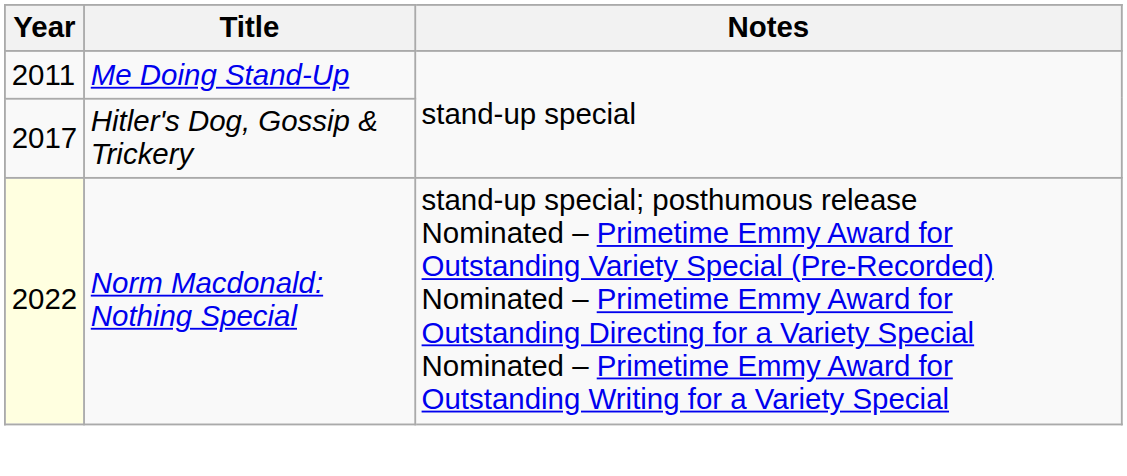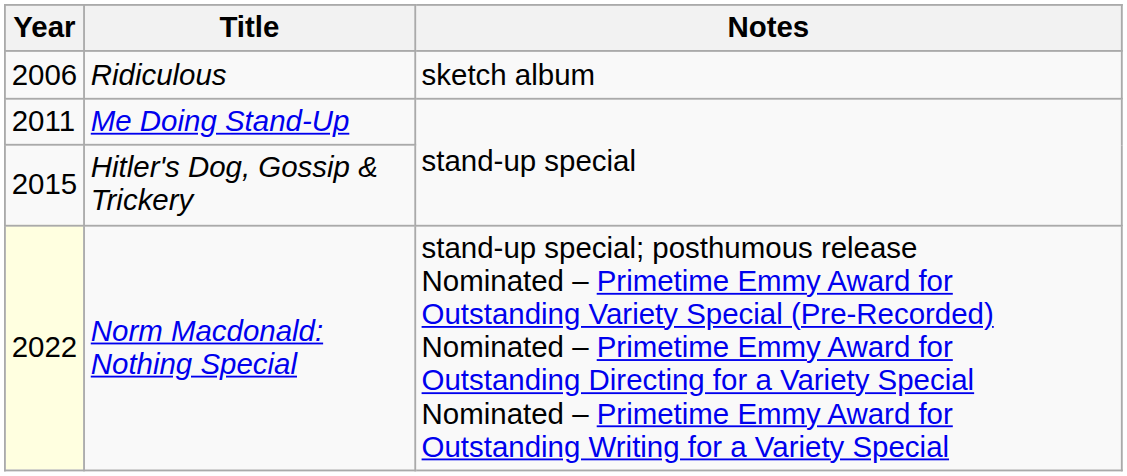+ row: 2006 | Ridiculous | sketch album
Hitler's Dog, Gossip & Trickery | Year: 2017 -> 2015
